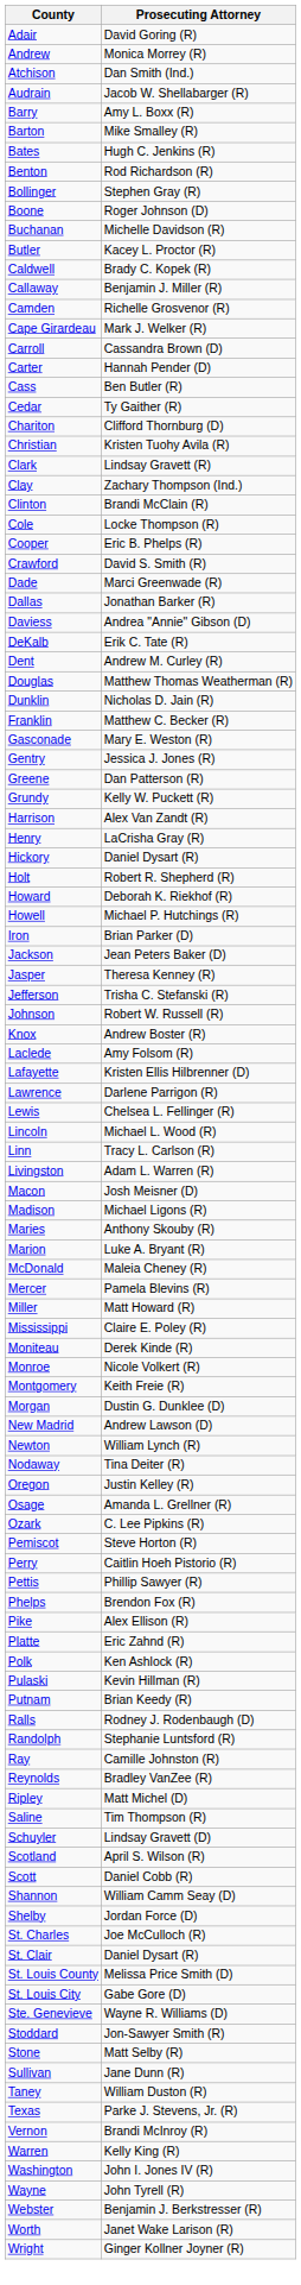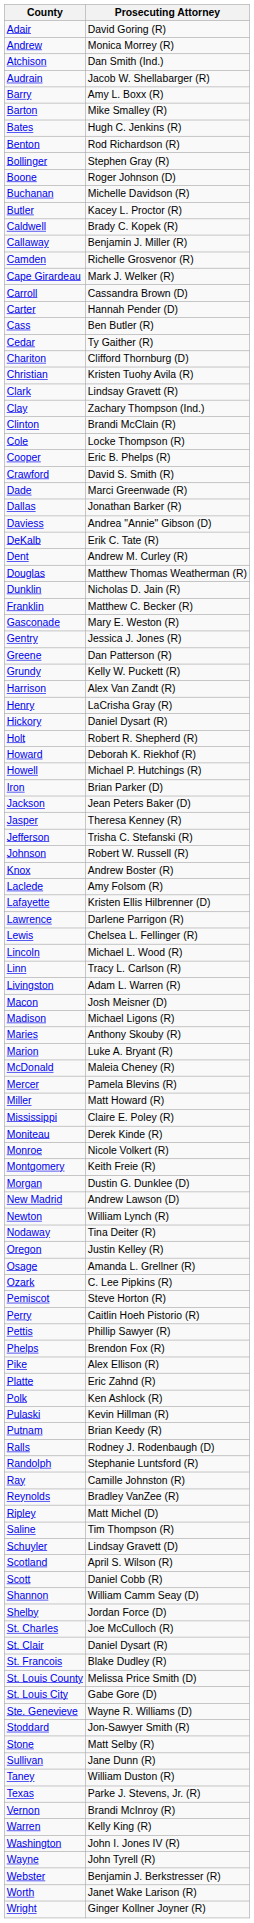+ row: St. Francois | Blake Dudley (R)
